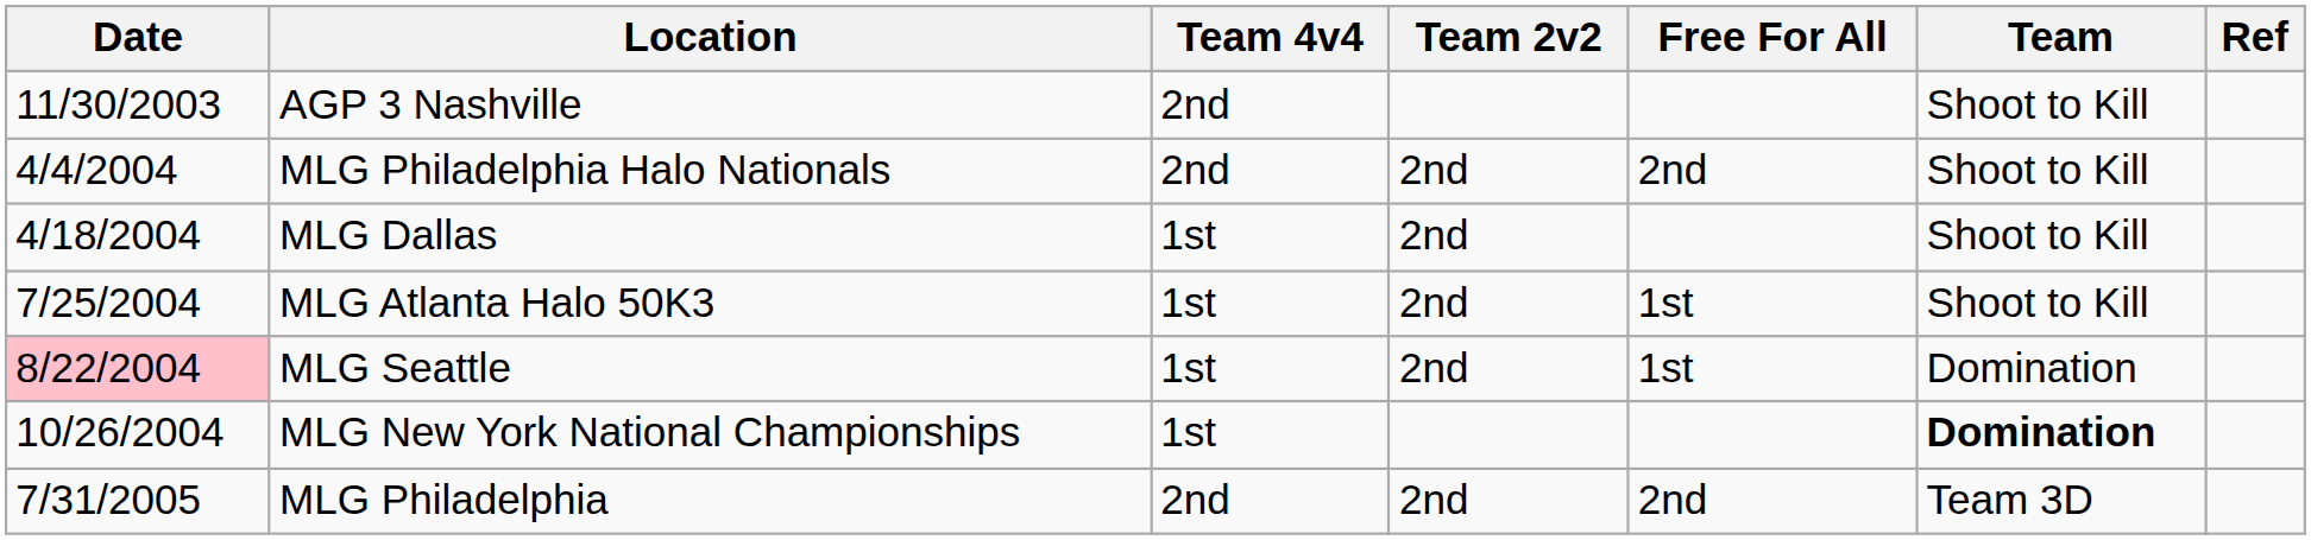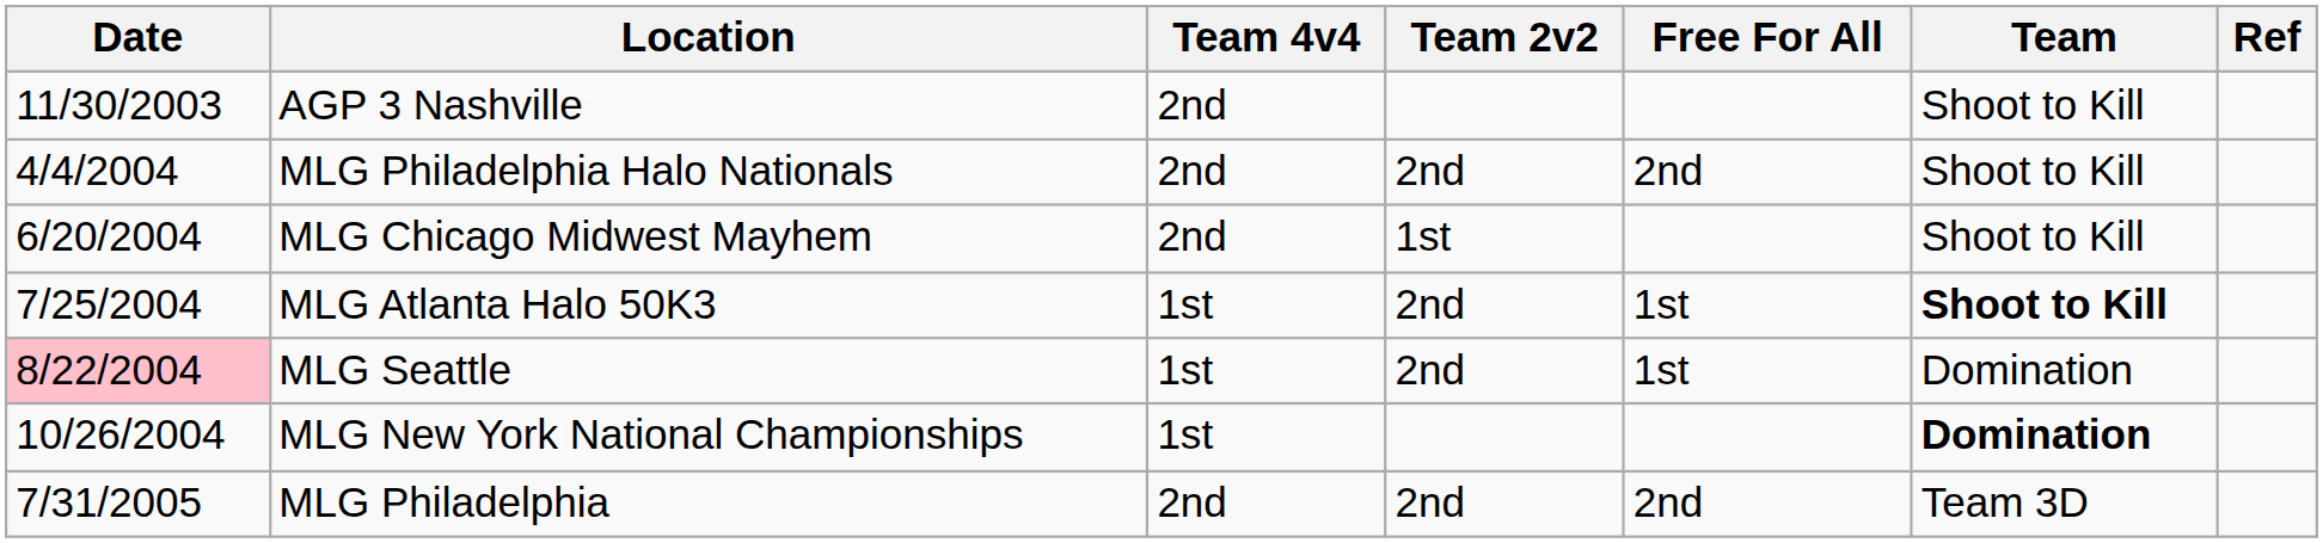- row: 4/18/2004 | MLG Dallas | 1st | 2nd | Shoot to Kill
+ row: 6/20/2004 | MLG Chicago Midwest Mayhem | 2nd | 1st | Shoot to Kill
MLG Atlanta Halo 50K3 | Team: normal -> bold
